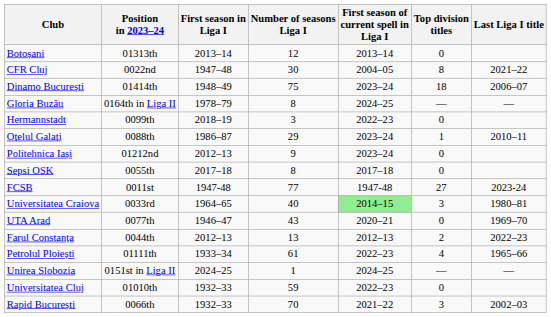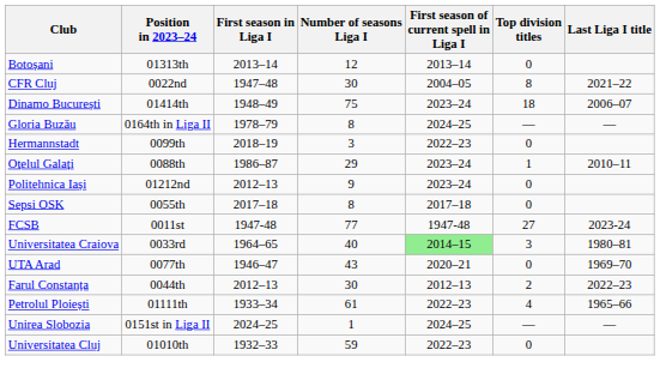Farul Constanța | Number of seasons Liga I: 13 -> 30
- row: Rapid București | 0066th | 1932–33 | 70 | 2021–22 | 3 | 2002–03
